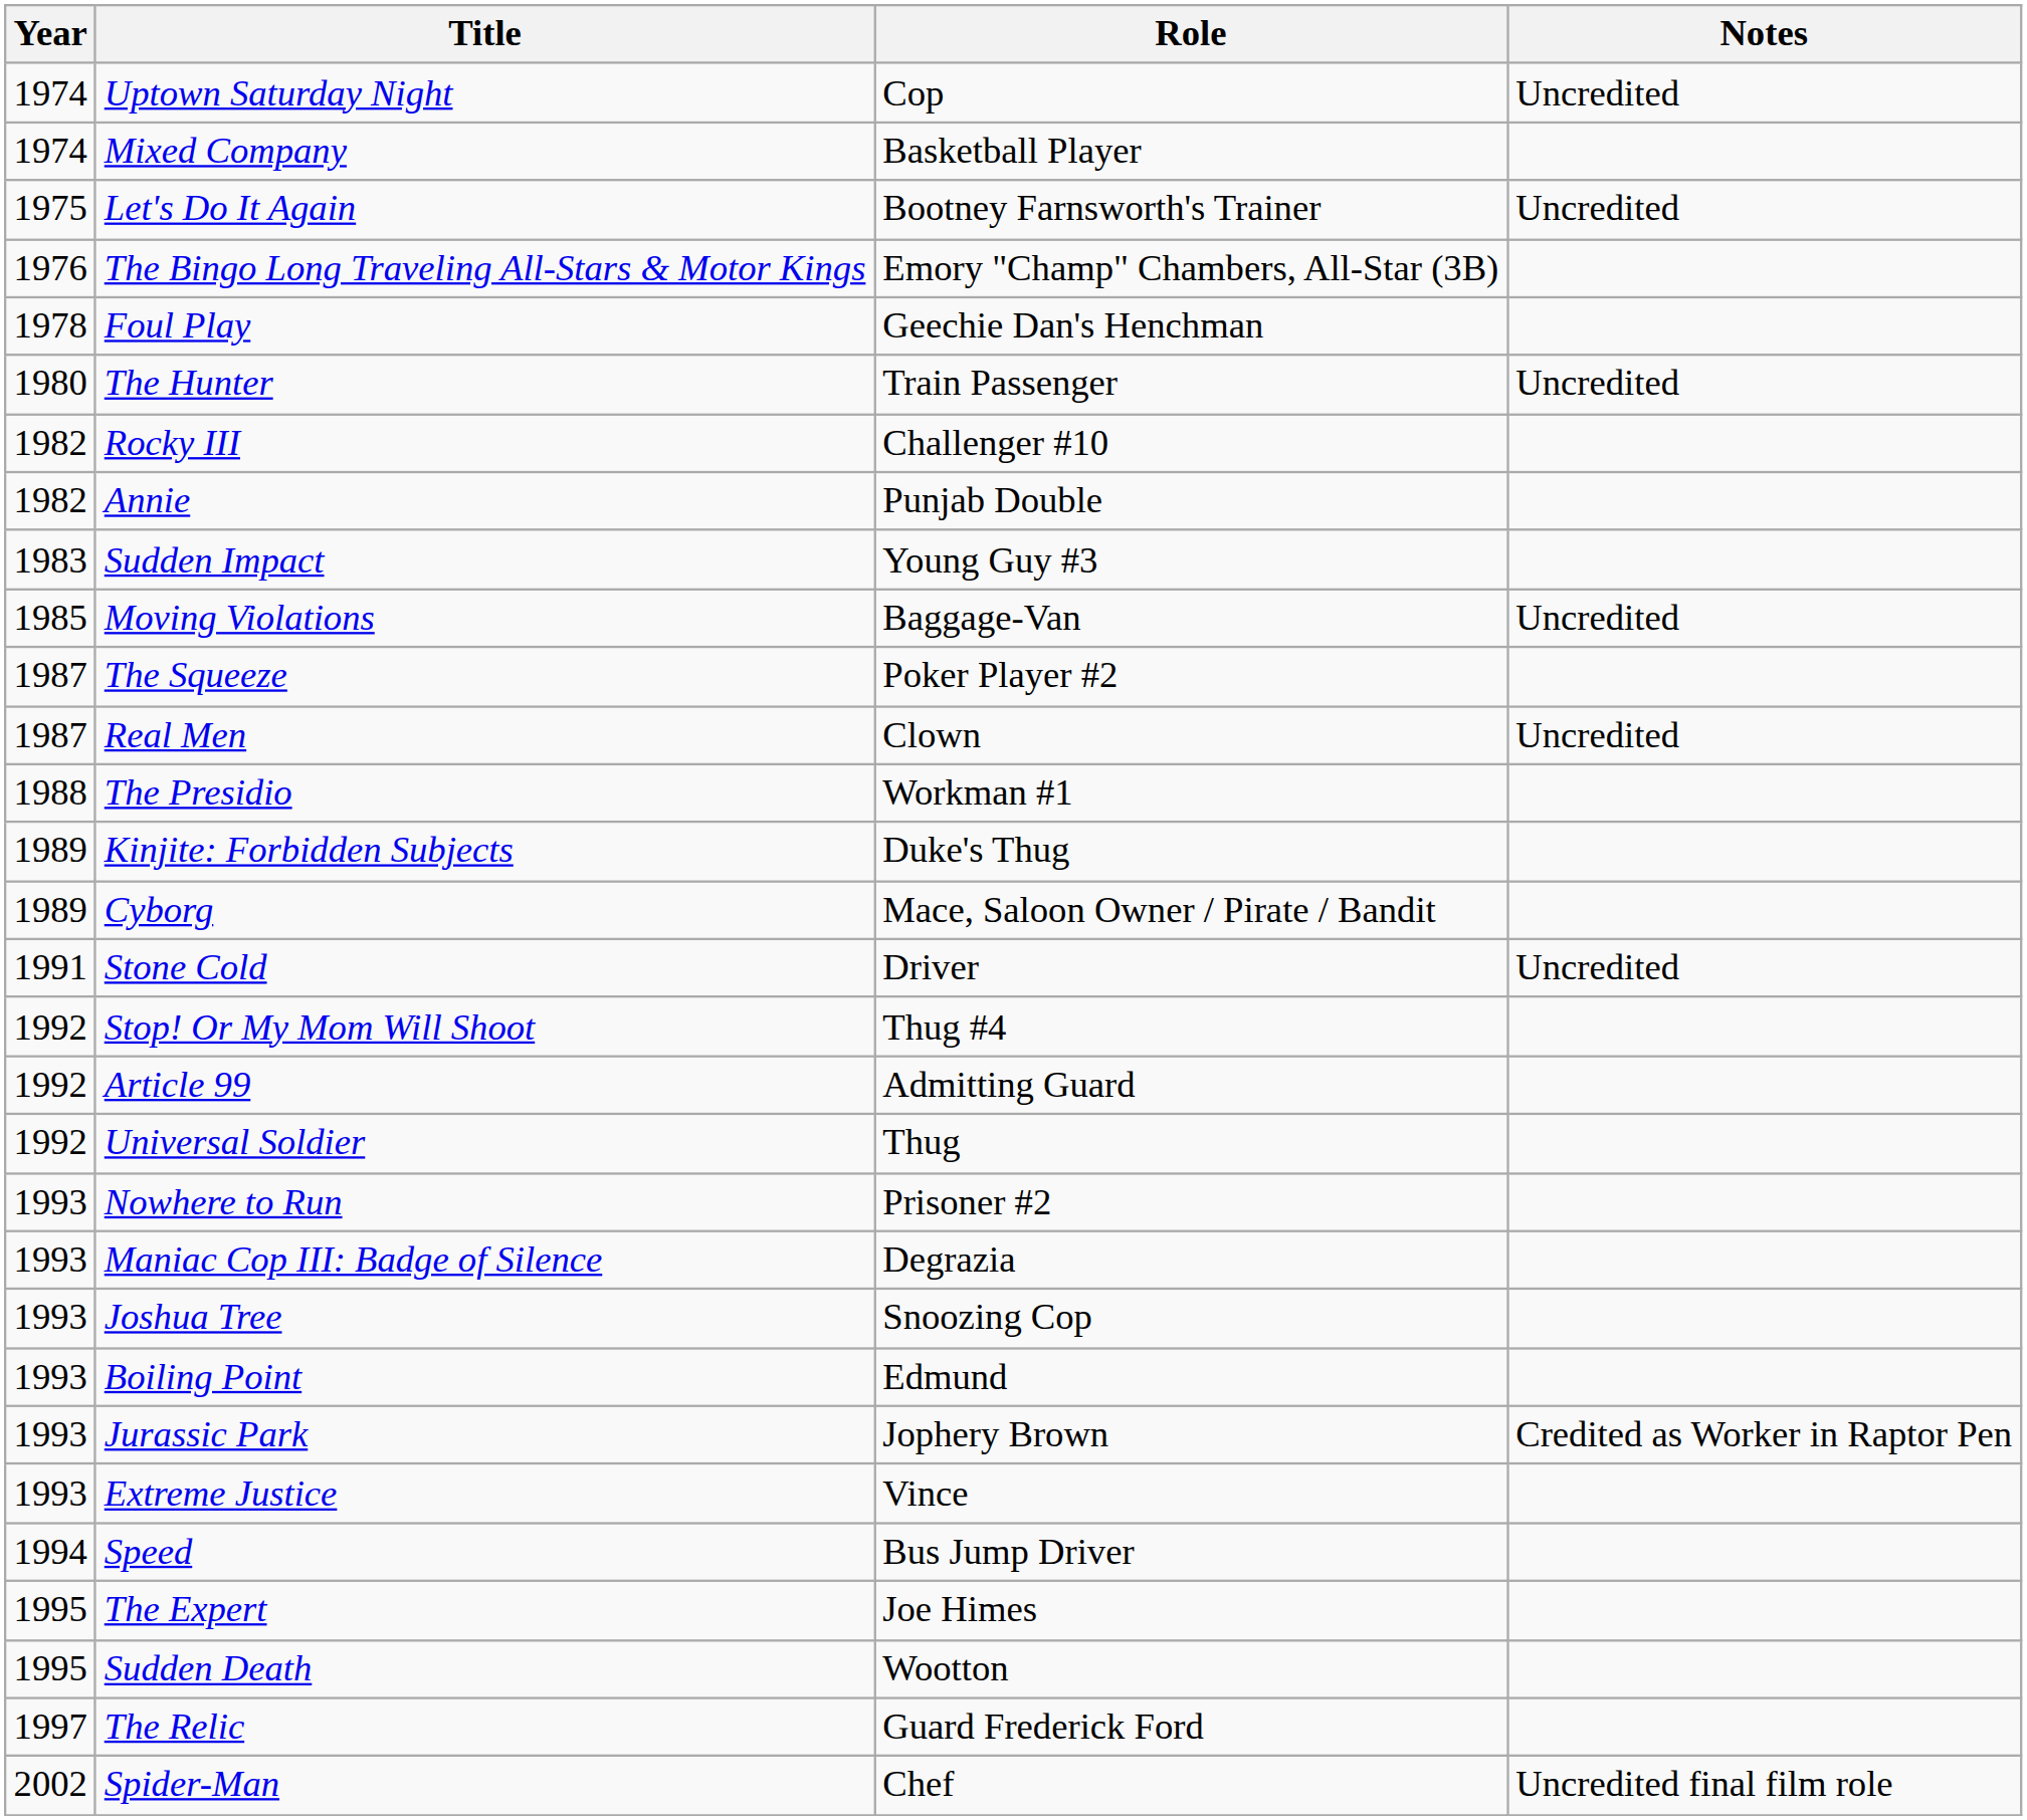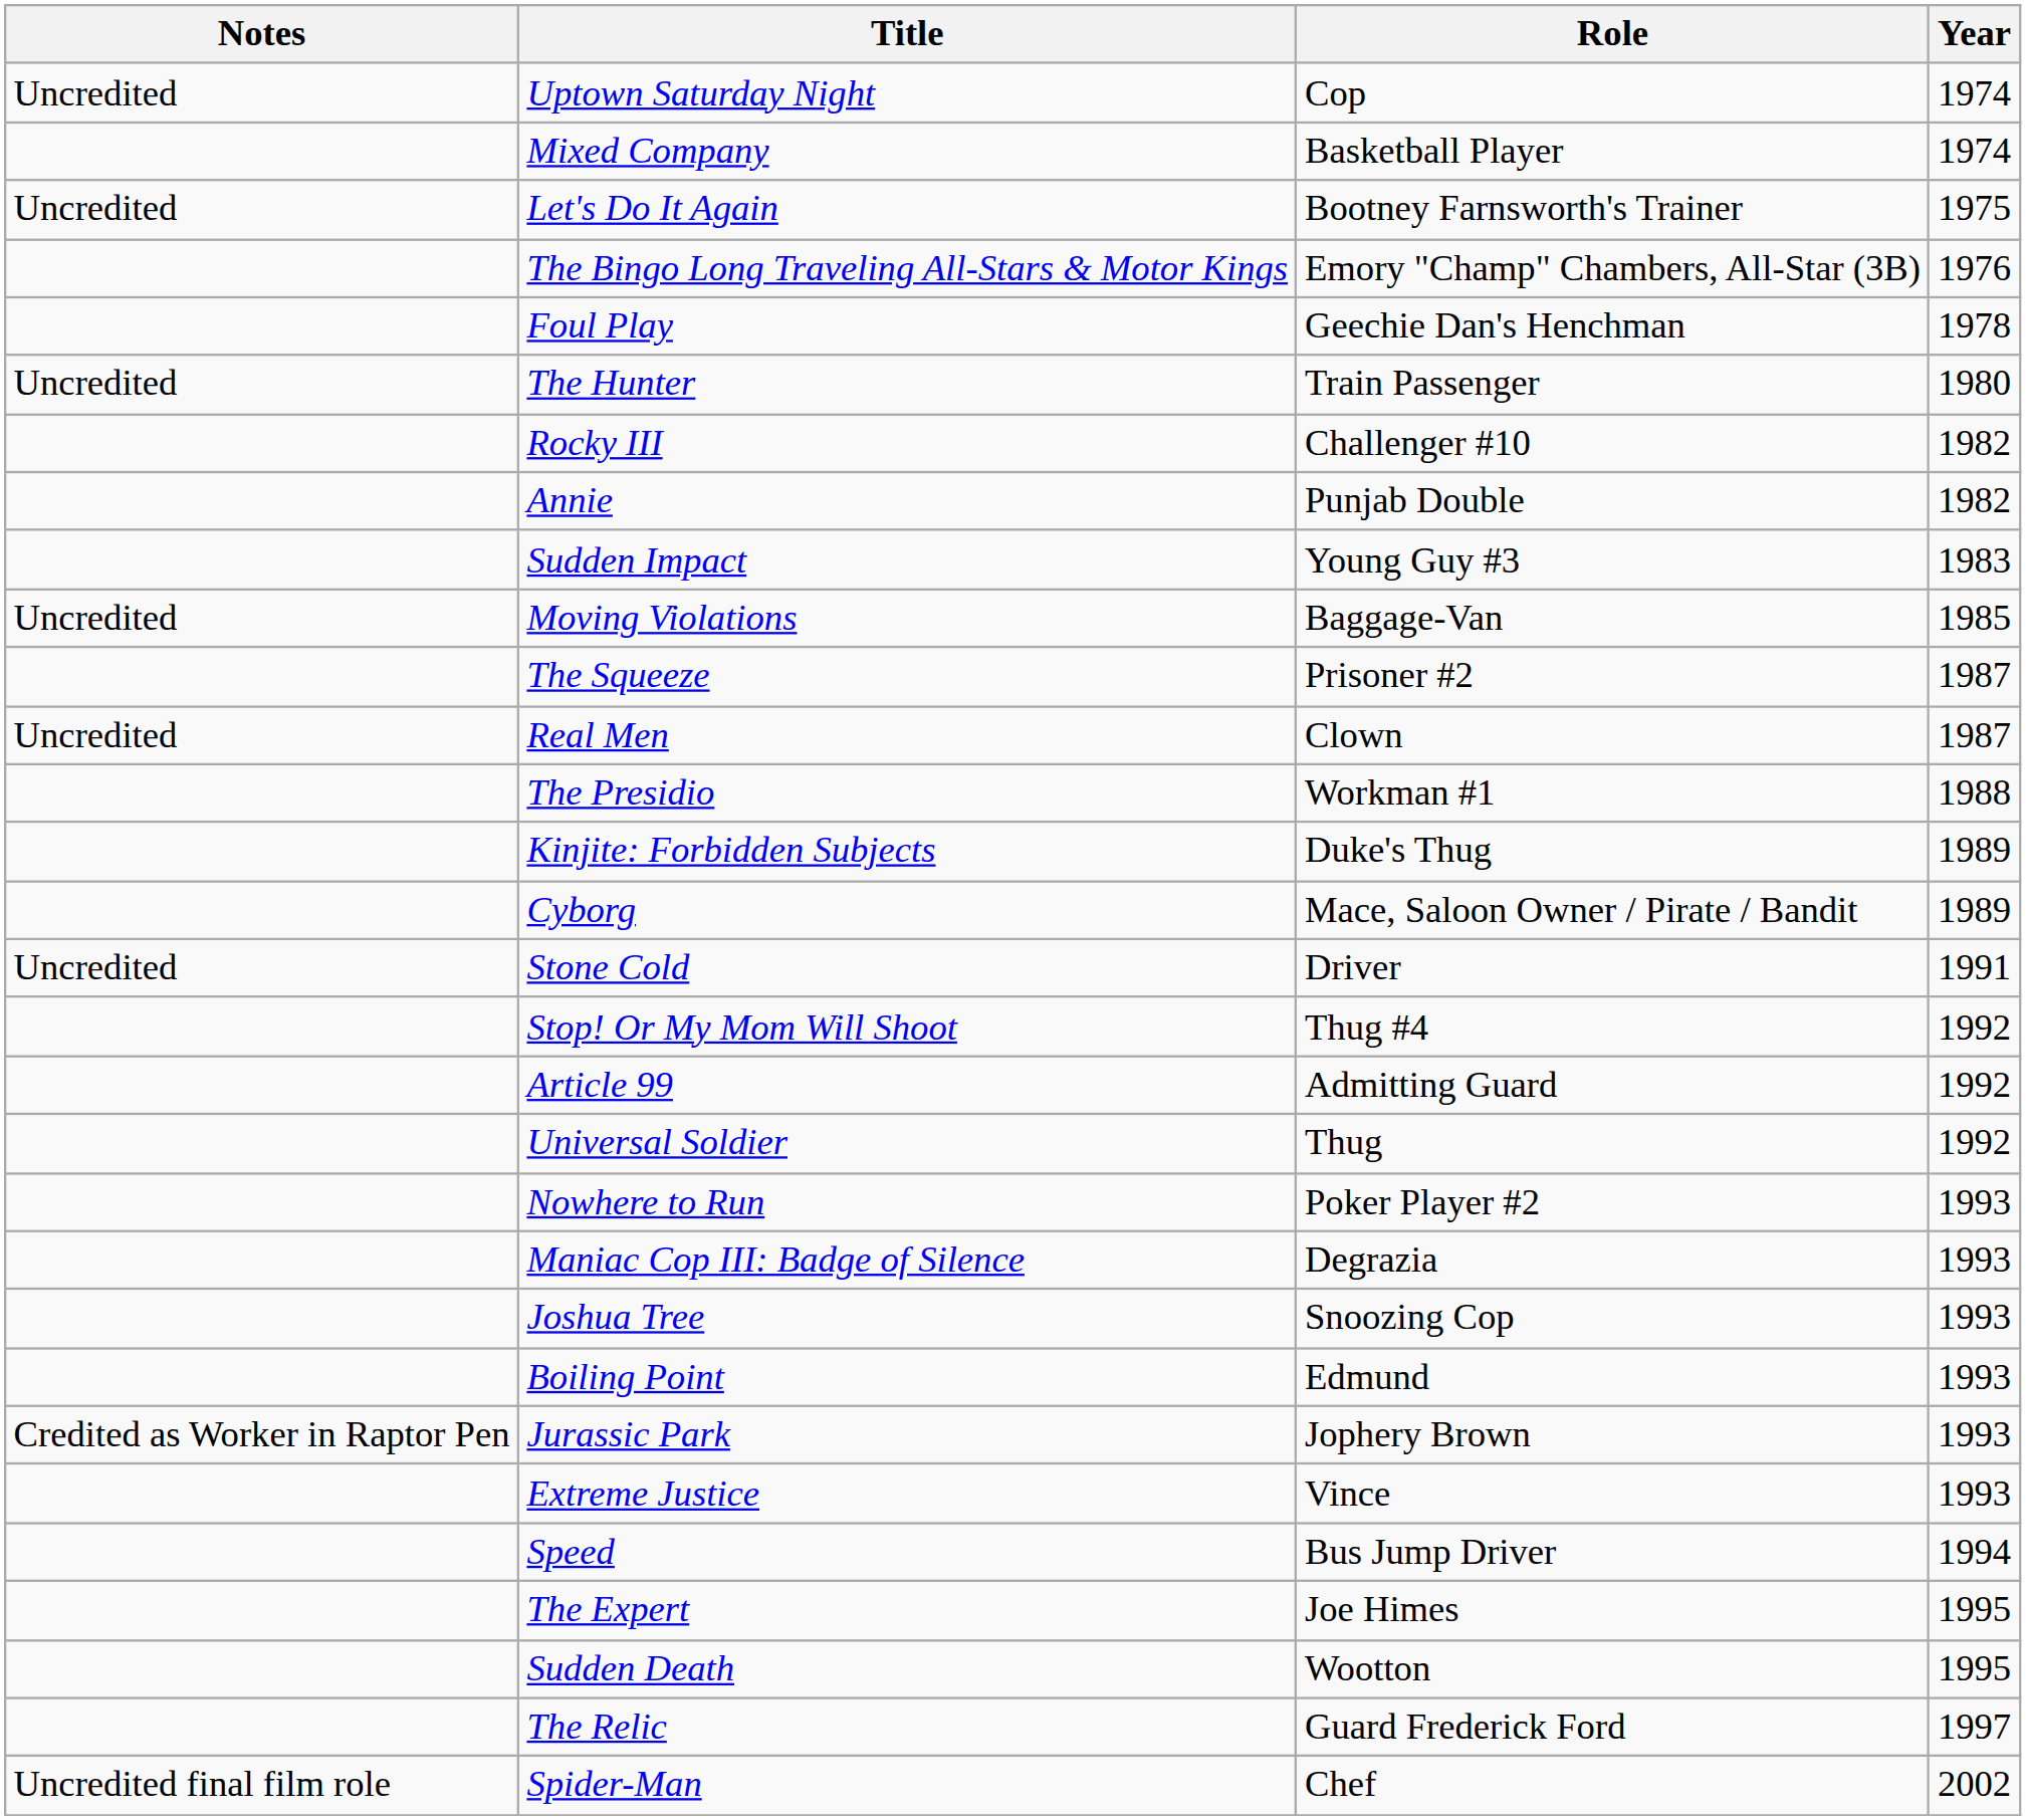columns swapped: Year <-> Notes
The Squeeze | Role: Poker Player #2 -> Prisoner #2
Nowhere to Run | Role: Prisoner #2 -> Poker Player #2
